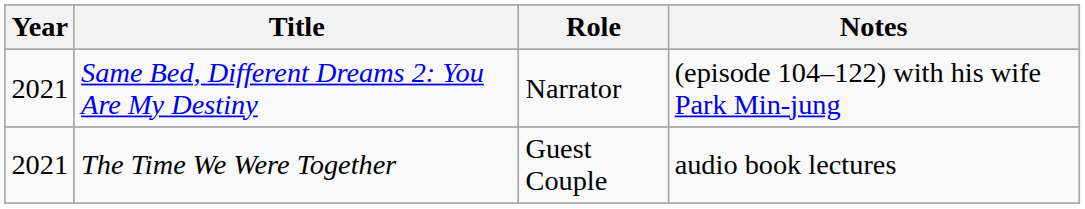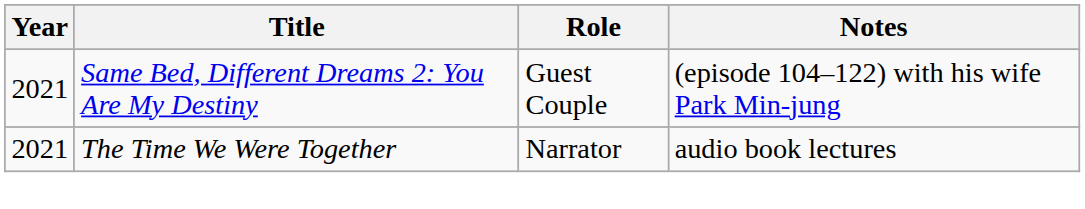Same Bed, Different Dreams 2: You Are My Destiny | Role: Narrator -> Guest Couple
The Time We Were Together | Role: Guest Couple -> Narrator
